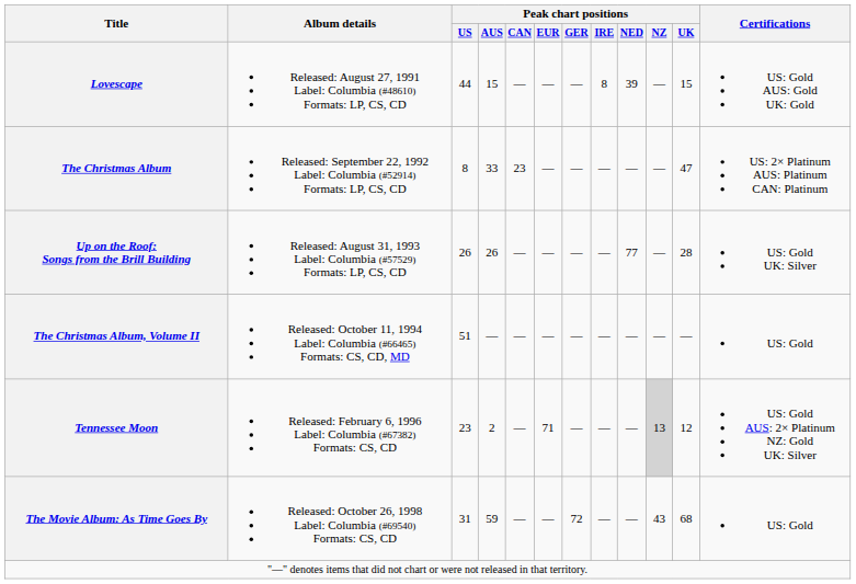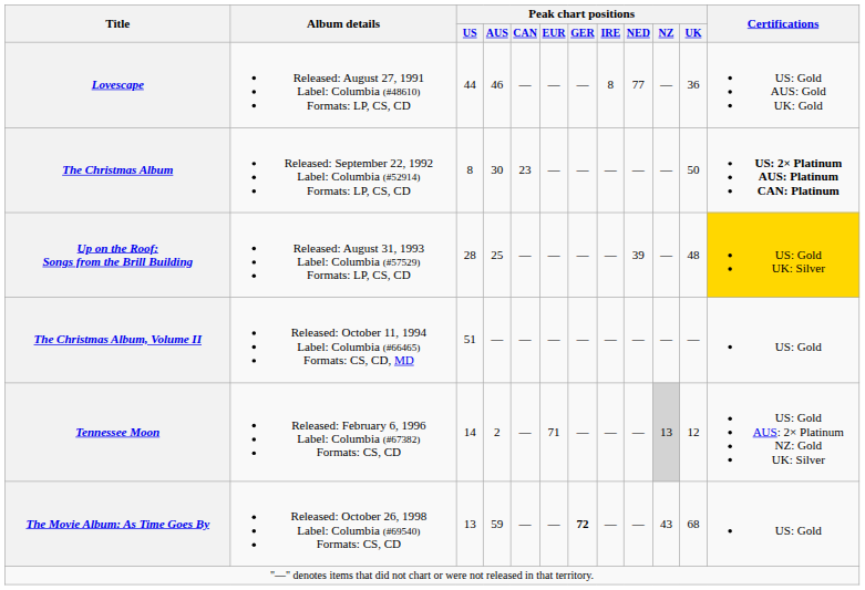Lovescape | Peak chart positions / AUS: 15 -> 46
Lovescape | Peak chart positions / NED: 39 -> 77
Lovescape | Peak chart positions / UK: 15 -> 36
The Christmas Album | Peak chart positions / AUS: 33 -> 30
The Christmas Album | Peak chart positions / UK: 47 -> 50
The Christmas Album | Certifications: normal -> bold
Up on the Roof: Songs from the Brill Building | Peak chart positions / US: 26 -> 28
Up on the Roof: Songs from the Brill Building | Peak chart positions / AUS: 26 -> 25
Up on the Roof: Songs from the Brill Building | Peak chart positions / NED: 77 -> 39
Up on the Roof: Songs from the Brill Building | Peak chart positions / UK: 28 -> 48
Up on the Roof: Songs from the Brill Building | Certifications: no background -> gold background
Tennessee Moon | Peak chart positions / US: 23 -> 14
The Movie Album: As Time Goes By | Peak chart positions / US: 31 -> 13
The Movie Album: As Time Goes By | Peak chart positions / GER: normal -> bold
